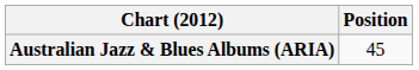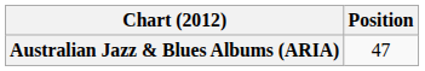Australian Jazz & Blues Albums (ARIA) | Position: 45 -> 47
